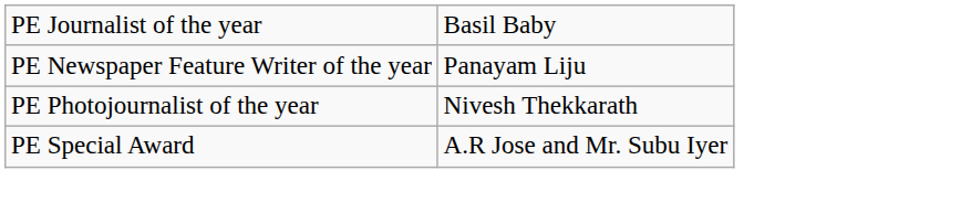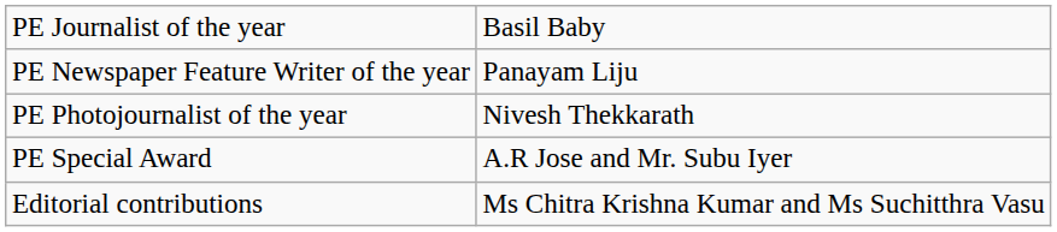+ row: Editorial contributions | Ms Chitra Krishna Kumar and Ms Suchitthra Vasu
